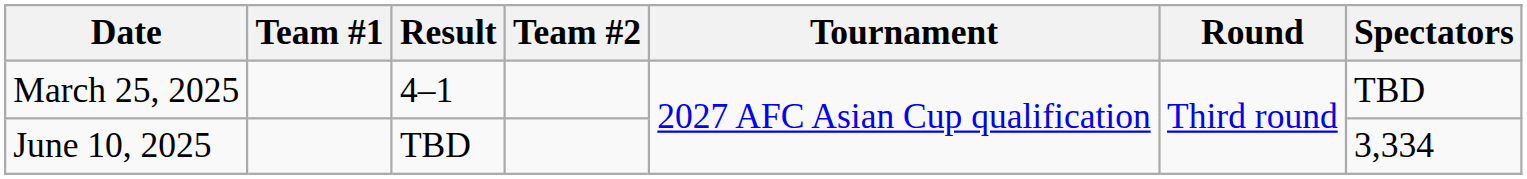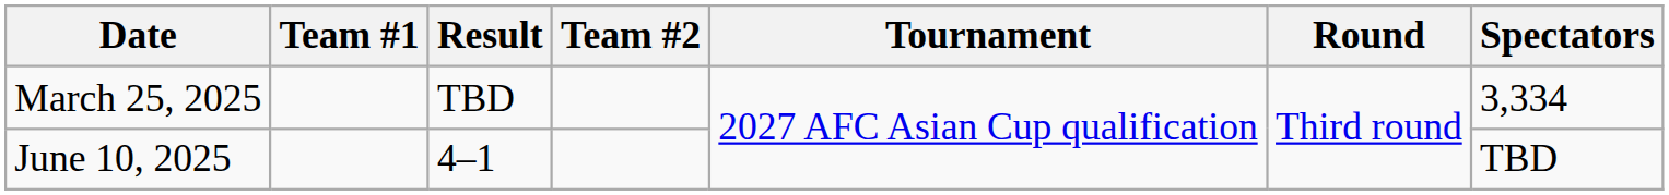March 25, 2025 | Result: 4–1 -> TBD
March 25, 2025 | Spectators: TBD -> 3,334
June 10, 2025 | Result: TBD -> 4–1
June 10, 2025 | Spectators: 3,334 -> TBD
